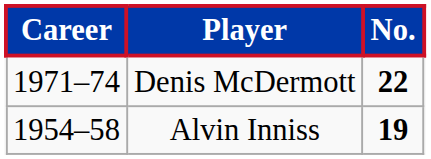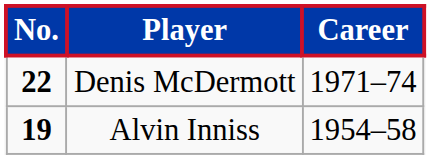columns swapped: No. <-> Career
